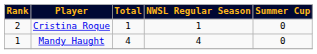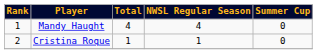rows swapped: Mandy Haught <-> Cristina Roque
